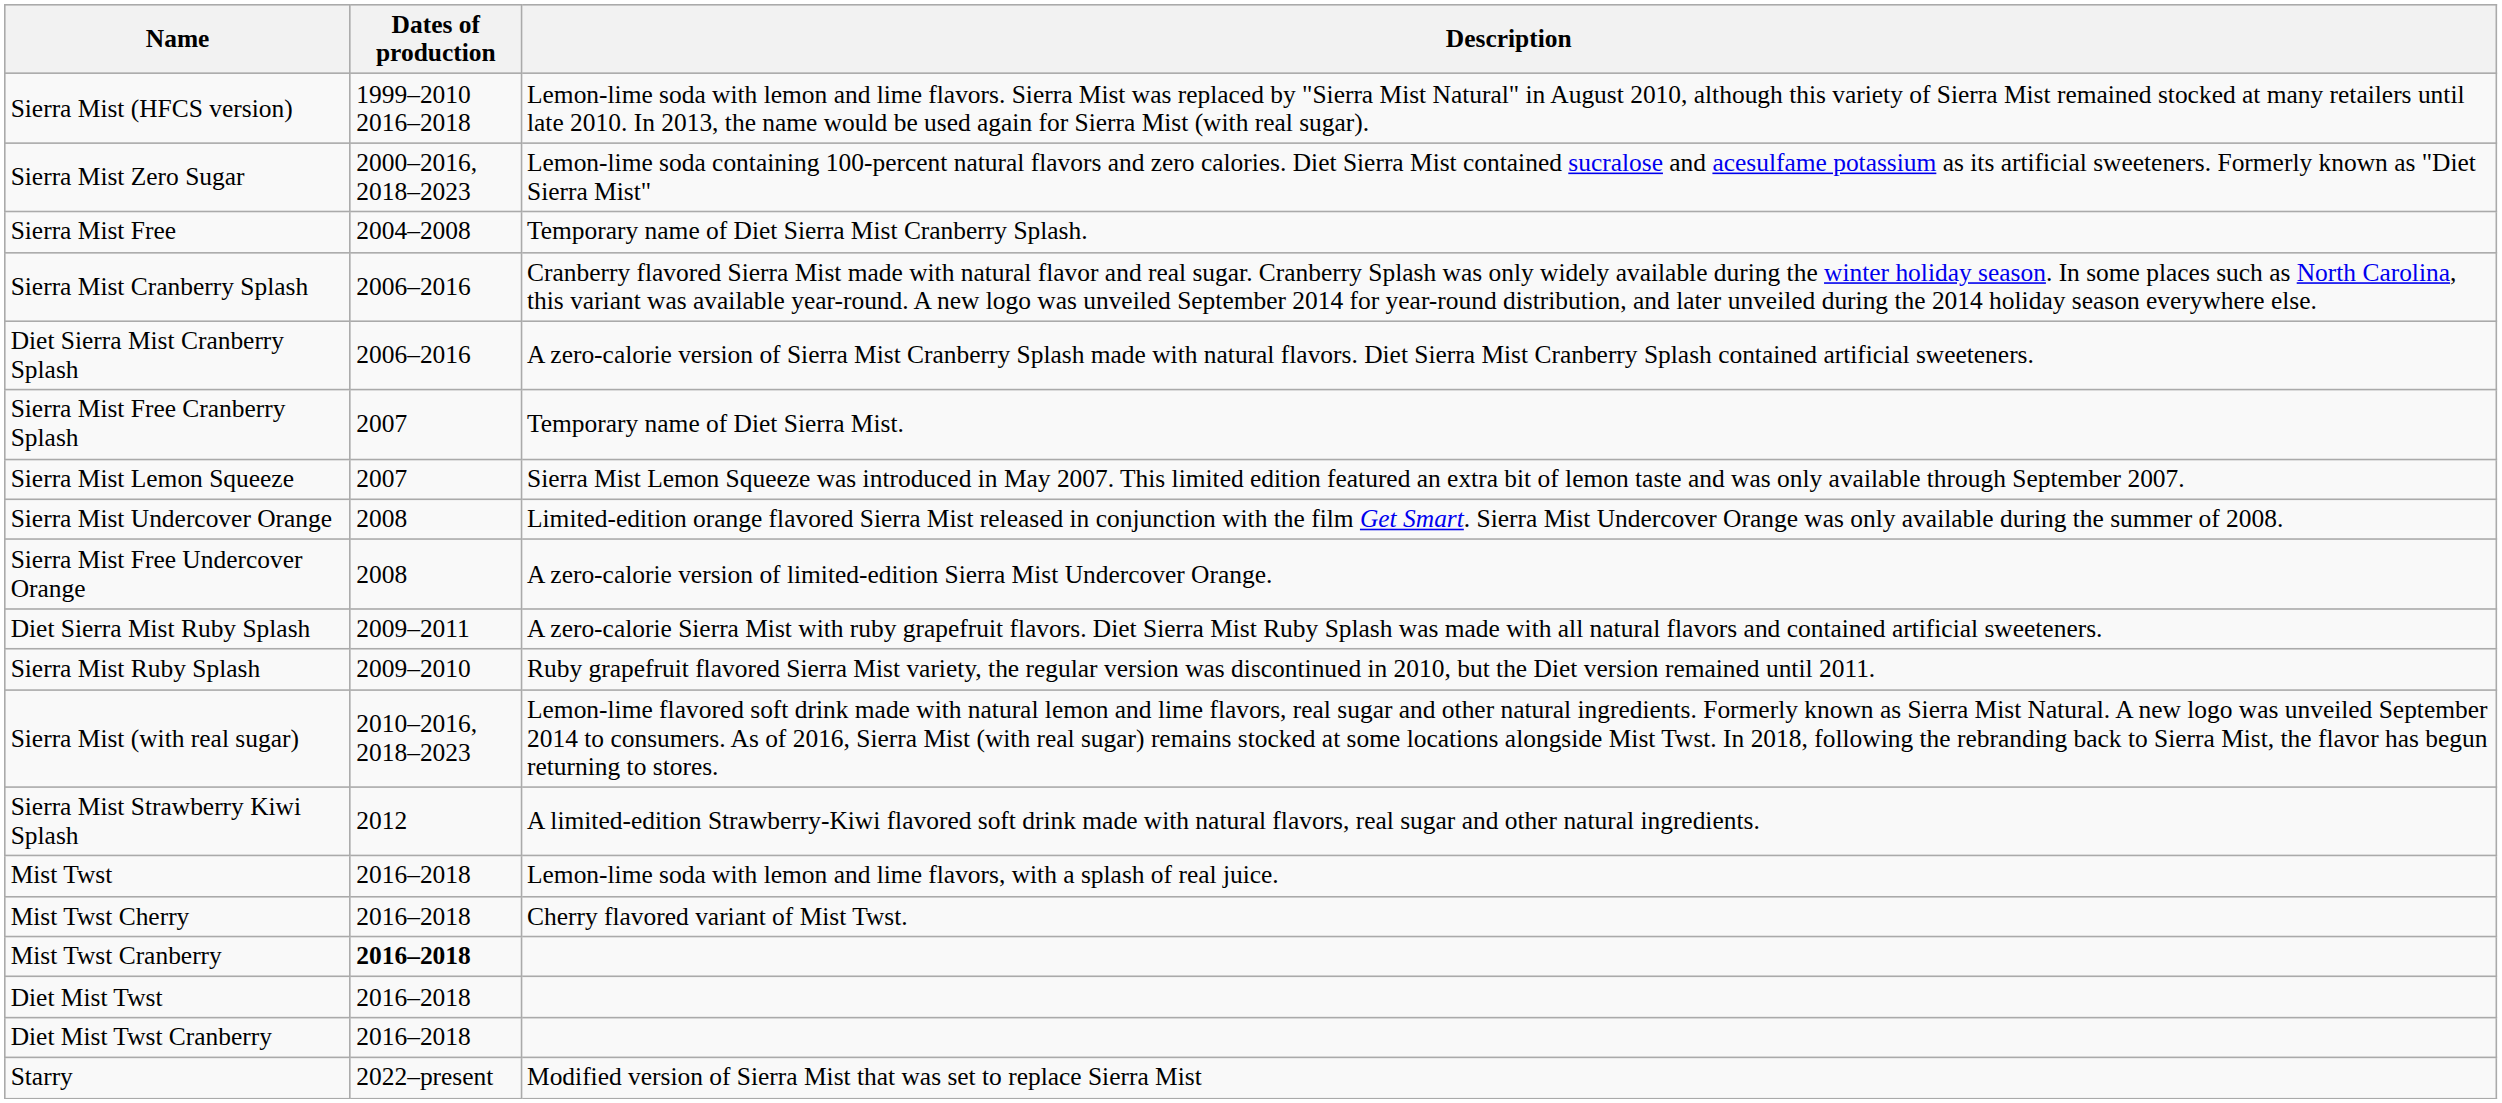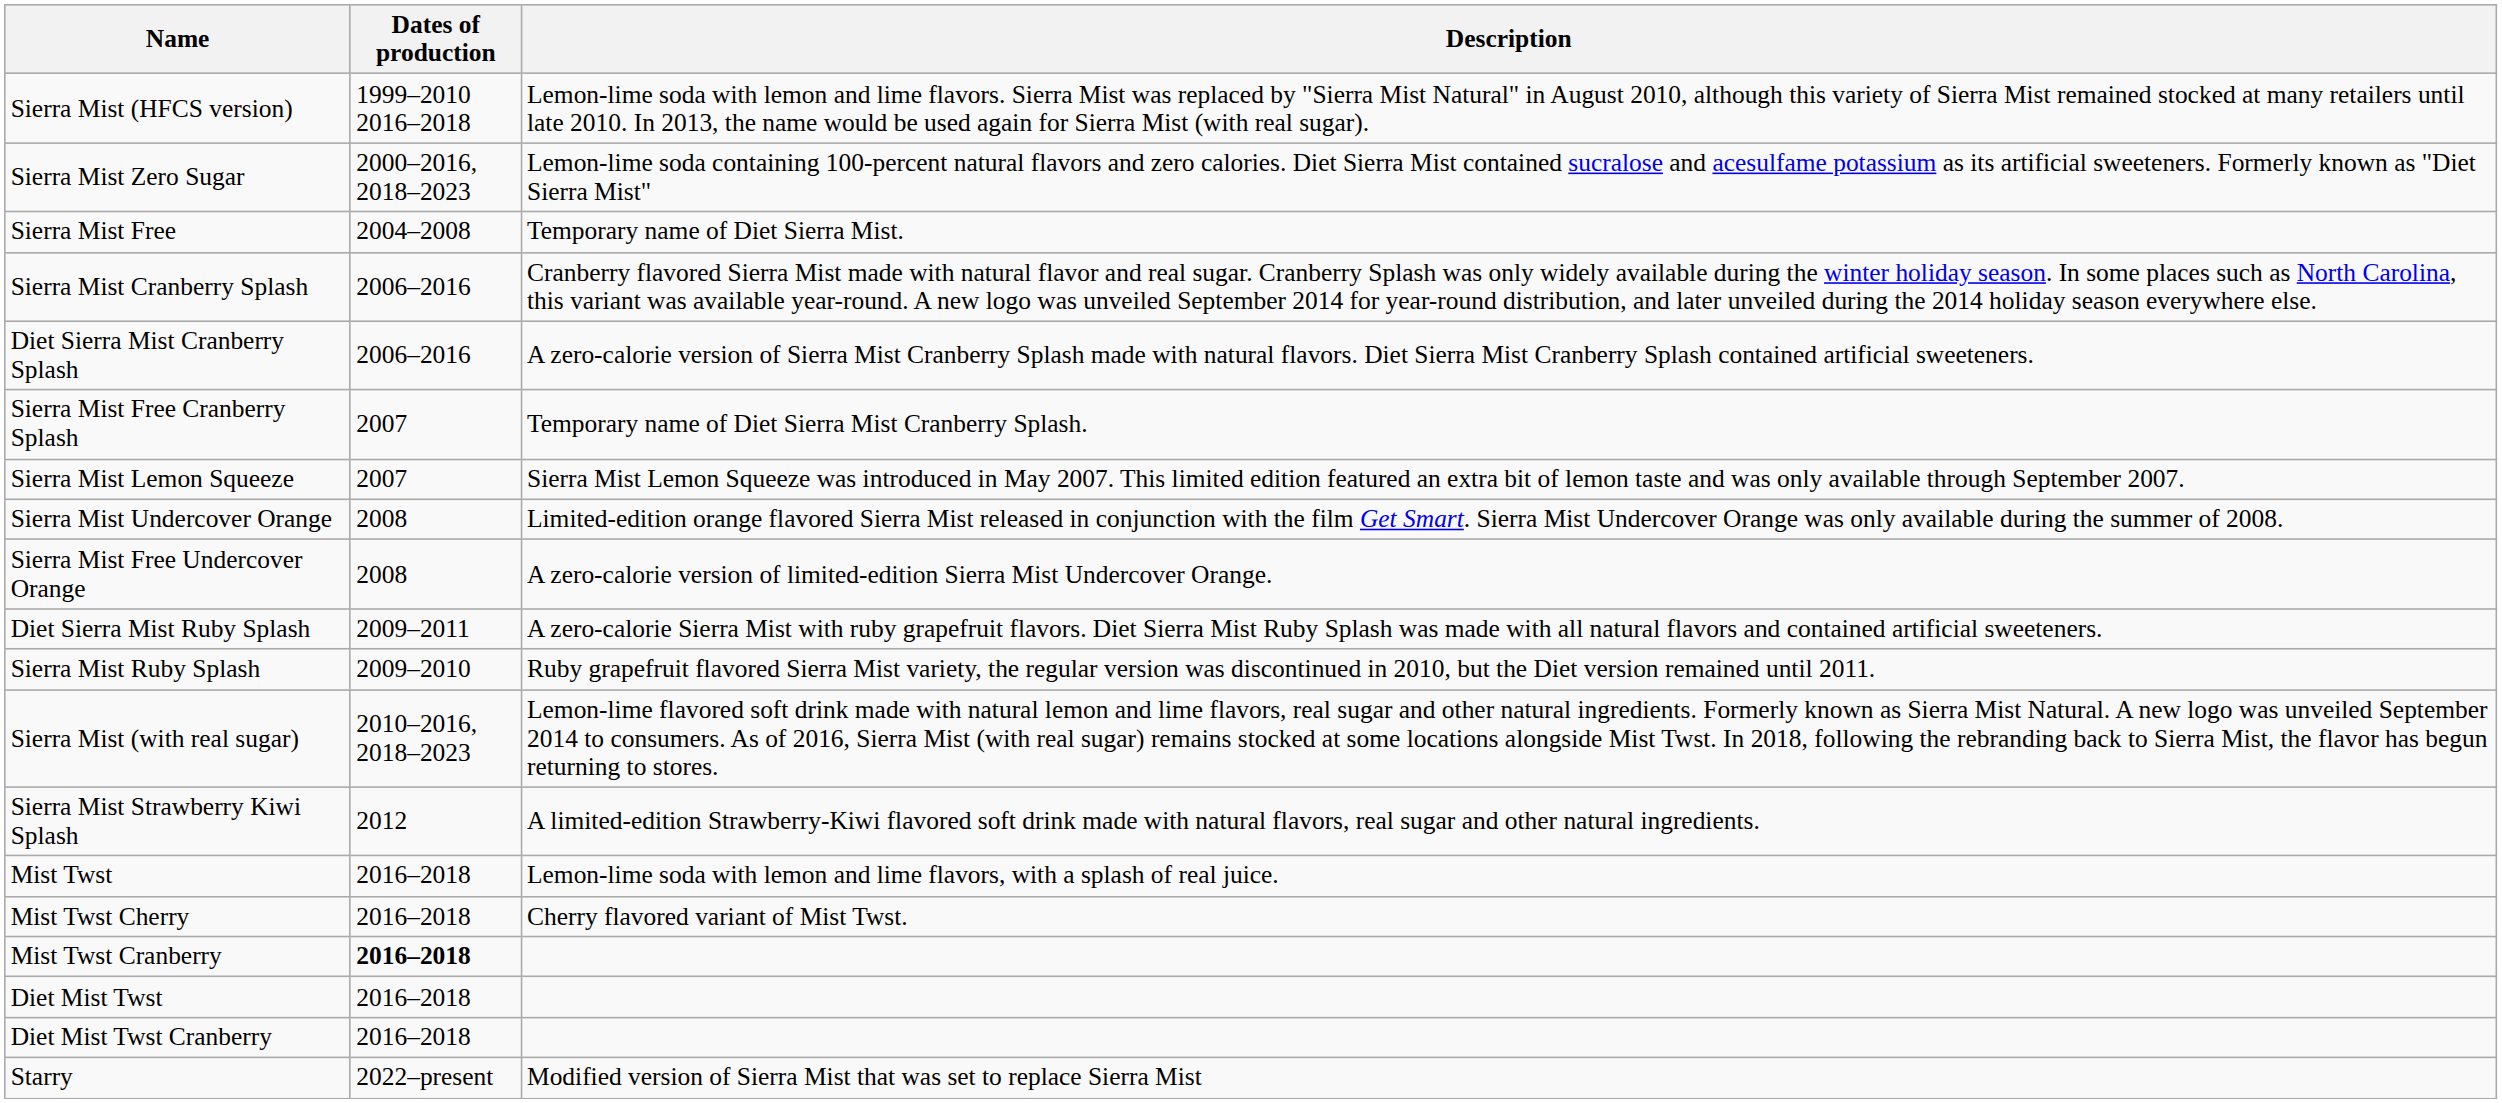Sierra Mist Free | Description: Temporary name of Diet Sierra Mist Cranberry Splash. -> Temporary name of Diet Sierra Mist.
Sierra Mist Free Cranberry Splash | Description: Temporary name of Diet Sierra Mist. -> Temporary name of Diet Sierra Mist Cranberry Splash.
